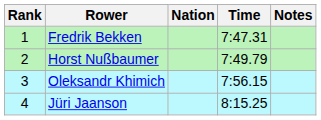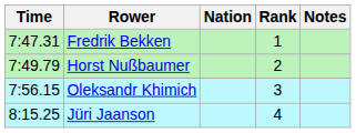columns swapped: Rank <-> Time
